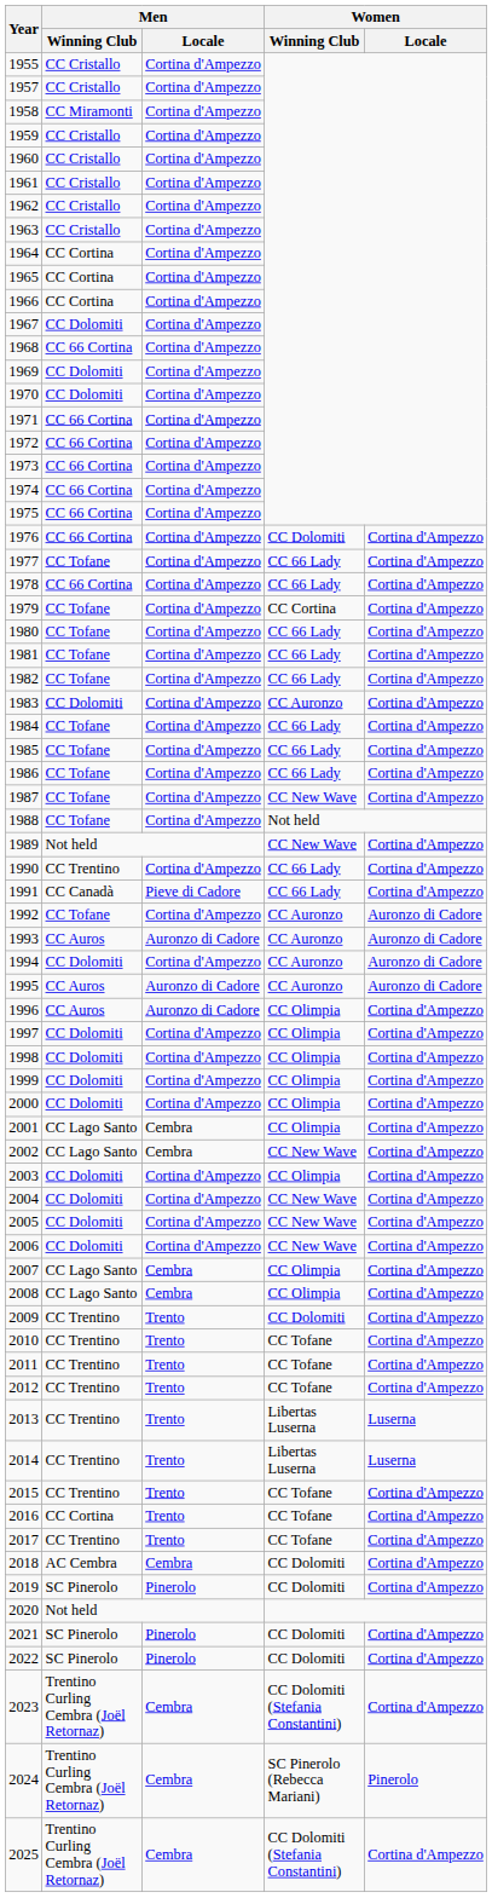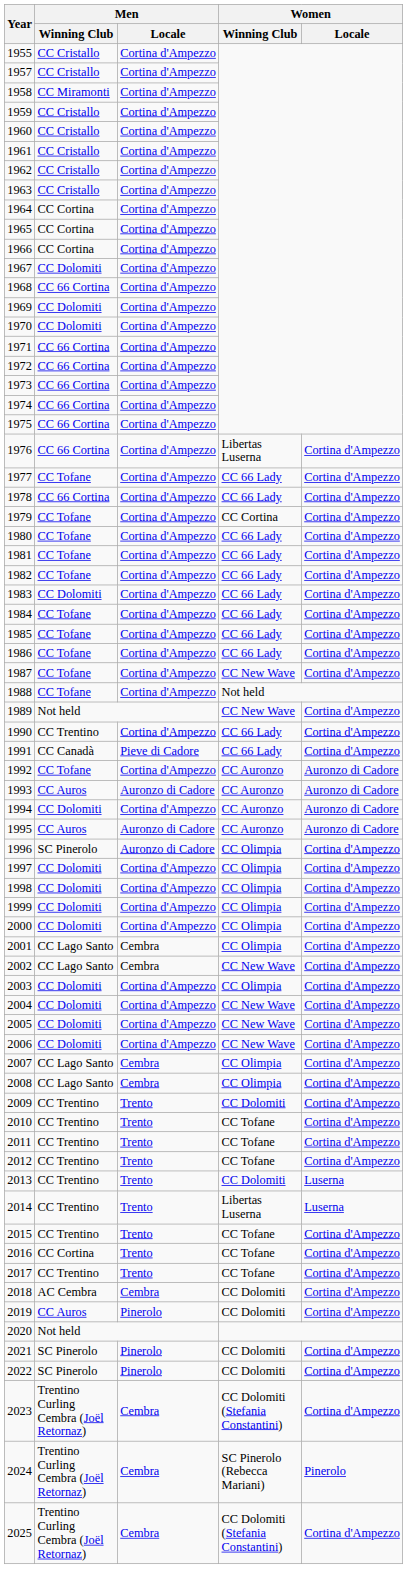1976 | Women / Winning Club: CC Dolomiti -> Libertas Luserna
1983 | Women / Winning Club: CC Auronzo -> CC 66 Lady
1996 | Men / Winning Club: CC Auros -> SC Pinerolo
2013 | Women / Winning Club: Libertas Luserna -> CC Dolomiti
2019 | Men / Winning Club: SC Pinerolo -> CC Auros
